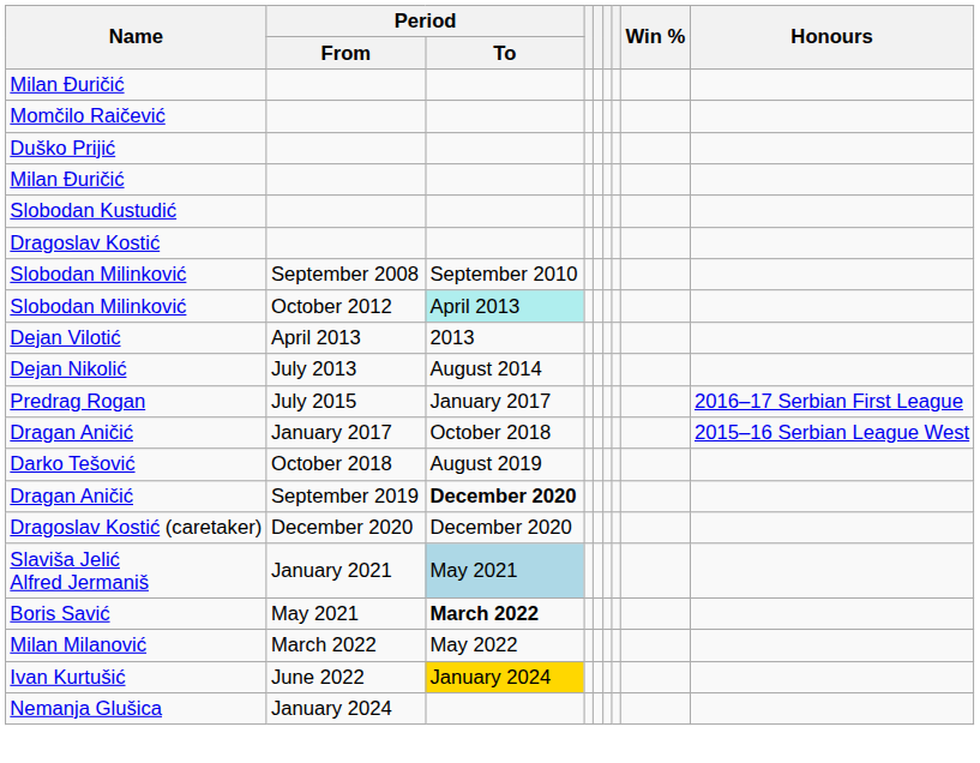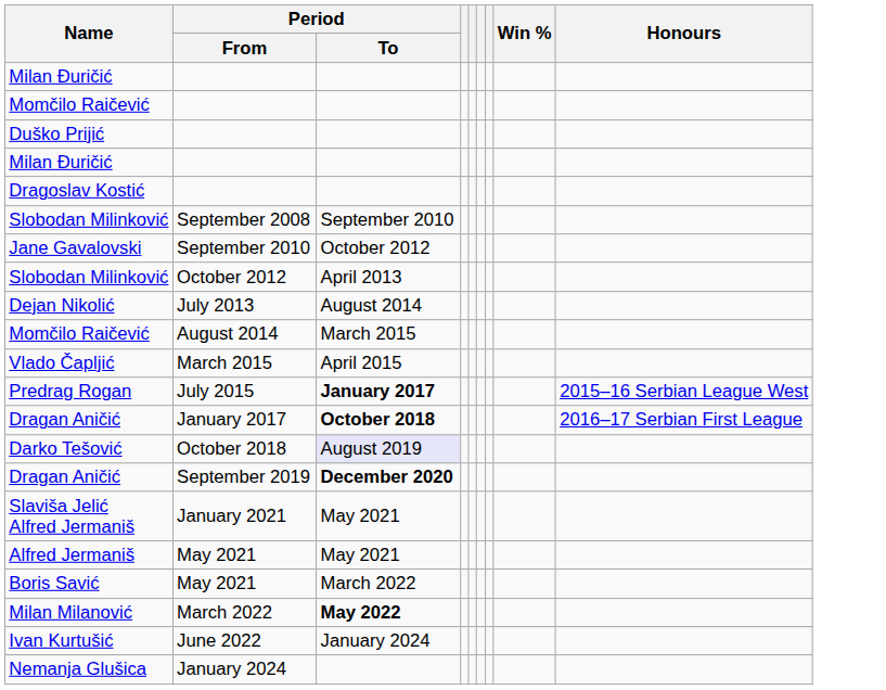- row: Slobodan Kustudić
+ row: Jane Gavalovski | September 2010 | October 2012
Slobodan Milinković / October 2012 | Period / To: paleturquoise background -> no background
- row: Dejan Vilotić | April 2013 | 2013
+ row: Momčilo Raičević | August 2014 | March 2015
+ row: Vlado Čapljić | March 2015 | April 2015
Predrag Rogan | Period / To: normal -> bold
Predrag Rogan | Honours: 2016–17 Serbian First League -> 2015–16 Serbian League West
Dragan Aničić / January 2017 | Period / To: normal -> bold
Dragan Aničić / January 2017 | Honours: 2015–16 Serbian League West -> 2016–17 Serbian First League
Darko Tešović | Period / To: no background -> lavender background
- row: Dragoslav Kostić (caretaker) | December 2020 | December 2020
Slaviša Jelić Alfred Jermaniš | Period / To: lightblue background -> no background
+ row: Alfred Jermaniš | May 2021 | May 2021
Boris Savić | Period / To: bold -> normal
Milan Milanović | Period / To: normal -> bold
Ivan Kurtušić | Period / To: gold background -> no background
